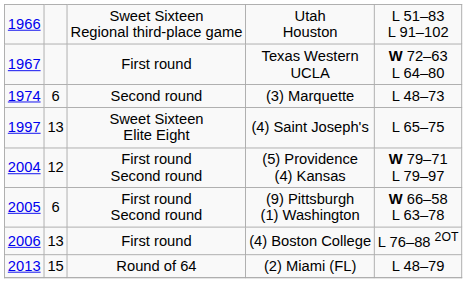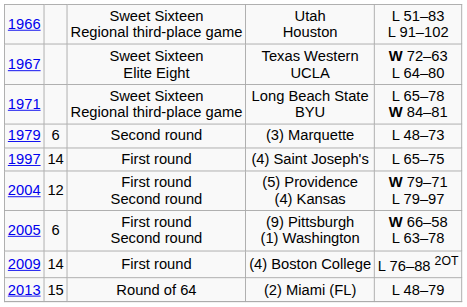Texas Western UCLA | column 3: First round -> Sweet Sixteen Elite Eight
+ row: 1971 | Sweet Sixteen Regional third-place game | Long Beach State BYU | L 65–78 W 84–81
(3) Marquette | column 1: 1974 -> 1979
(4) Saint Joseph's | column 2: 13 -> 14
(4) Saint Joseph's | column 3: Sweet Sixteen Elite Eight -> First round
(4) Boston College | column 1: 2006 -> 2009
(4) Boston College | column 2: 13 -> 14
